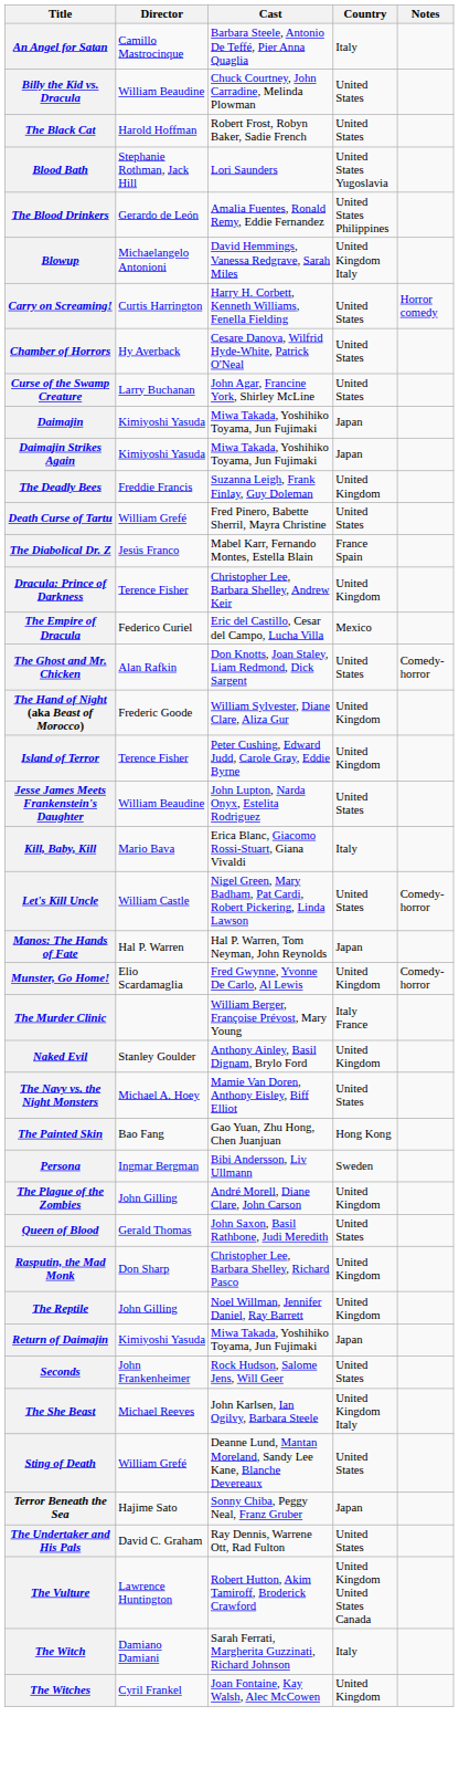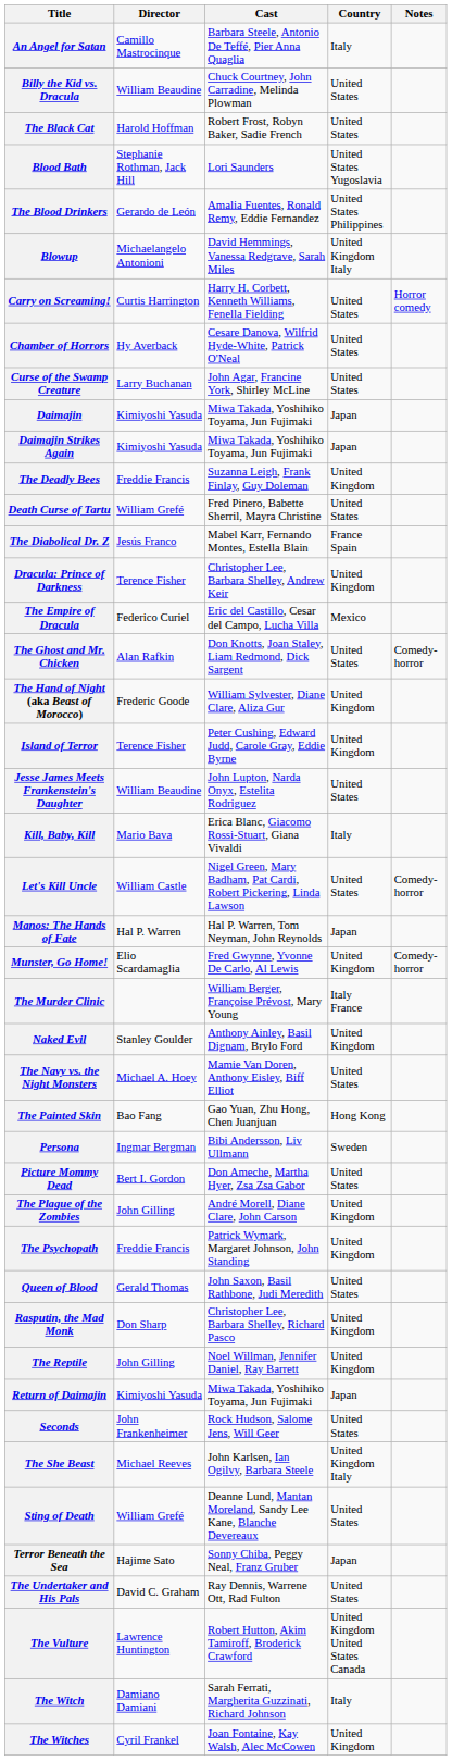+ row: Picture Mommy Dead | Bert I. Gordon | Don Ameche, Martha Hyer, Zsa Zsa Gabor | United States
+ row: The Psychopath | Freddie Francis | Patrick Wymark, Margaret Johnson, John Standing | United Kingdom
